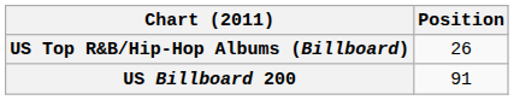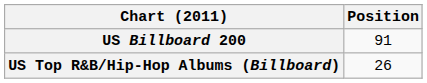rows swapped: US Billboard 200 <-> US Top R&B/Hip-Hop Albums (Billboard)
